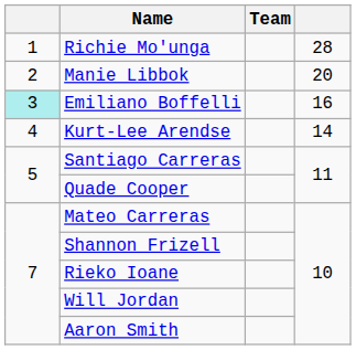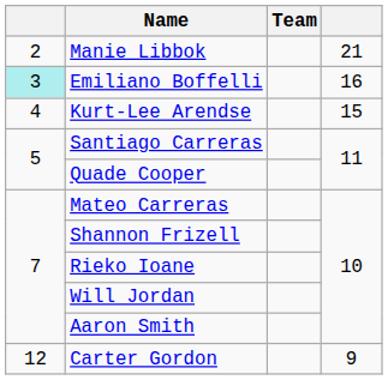- row: 1 | Richie Mo'unga | 28
Manie Libbok | column 4: 20 -> 21
Kurt-Lee Arendse | column 4: 14 -> 15
+ row: 12 | Carter Gordon | 9
